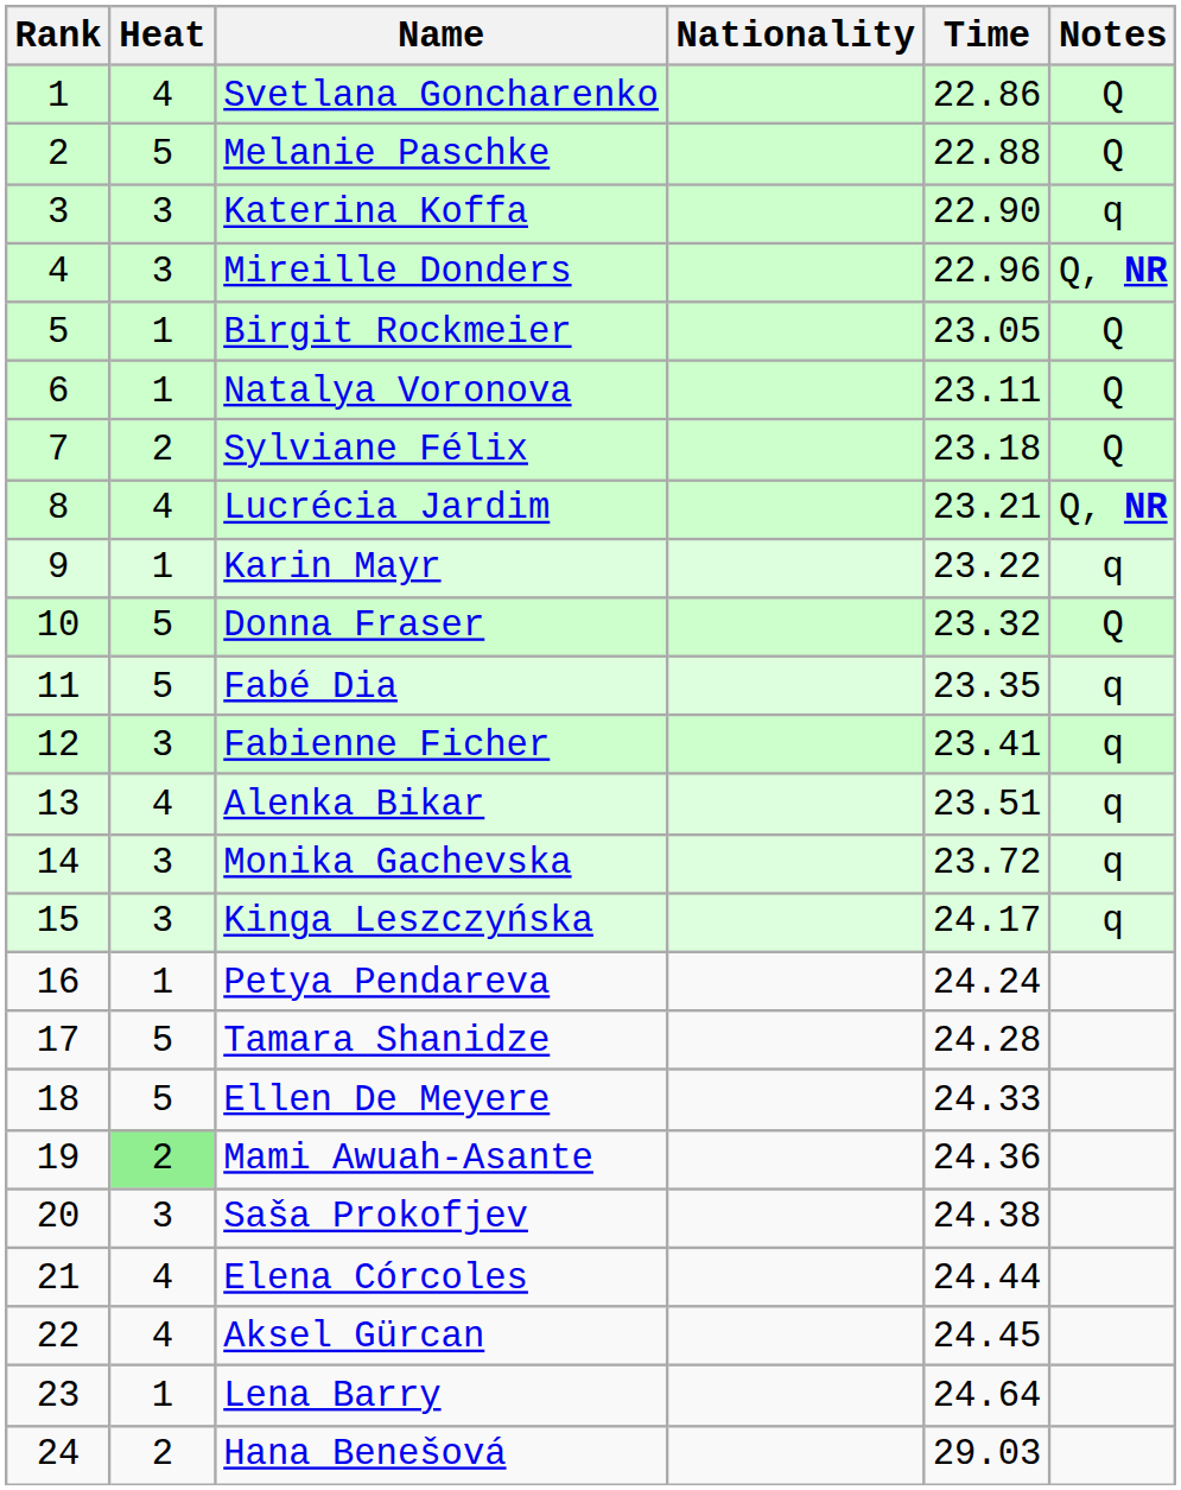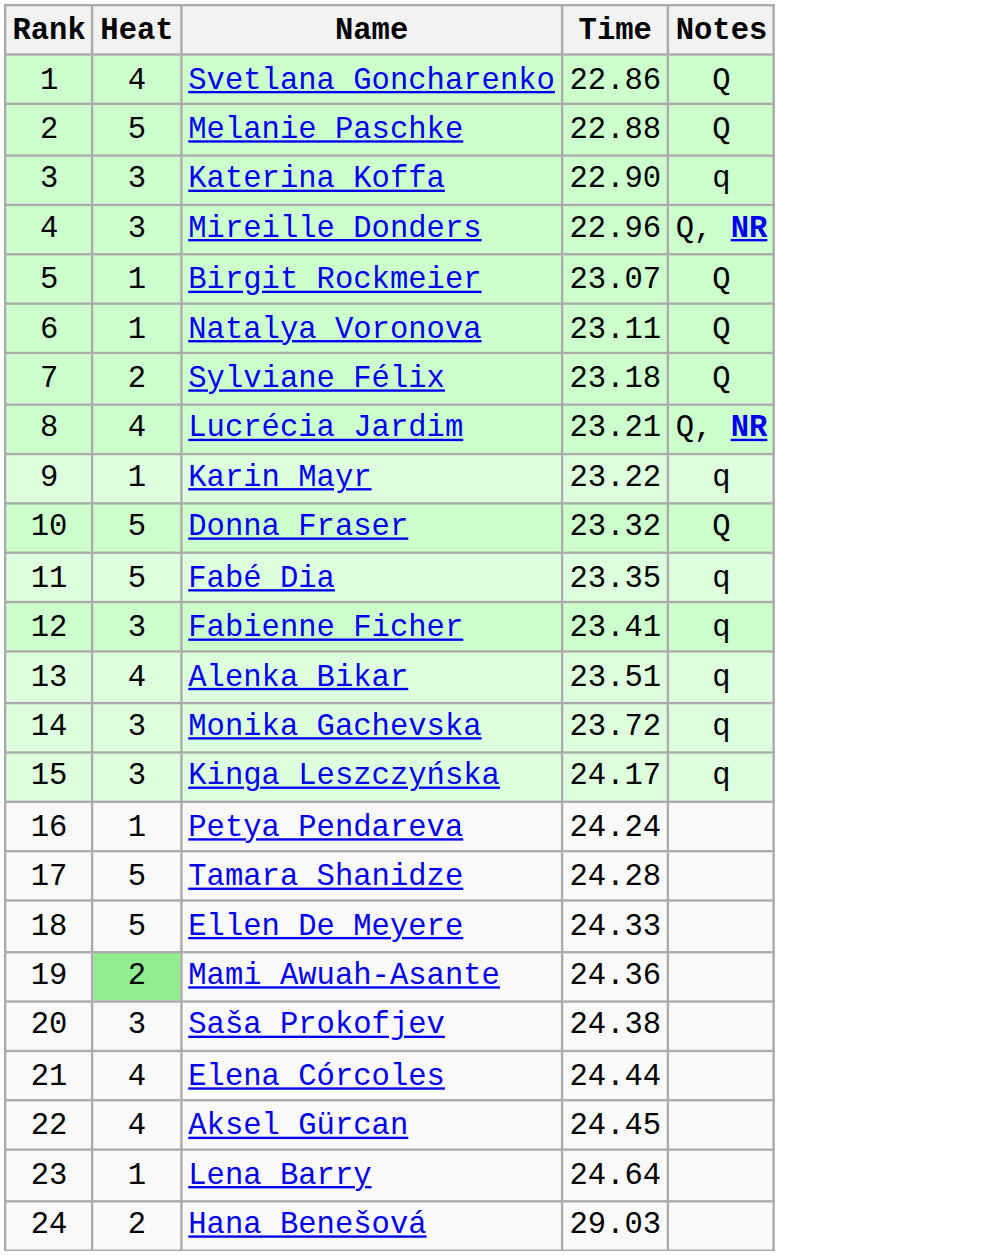- column: Nationality
Birgit Rockmeier | Time: 23.05 -> 23.07
